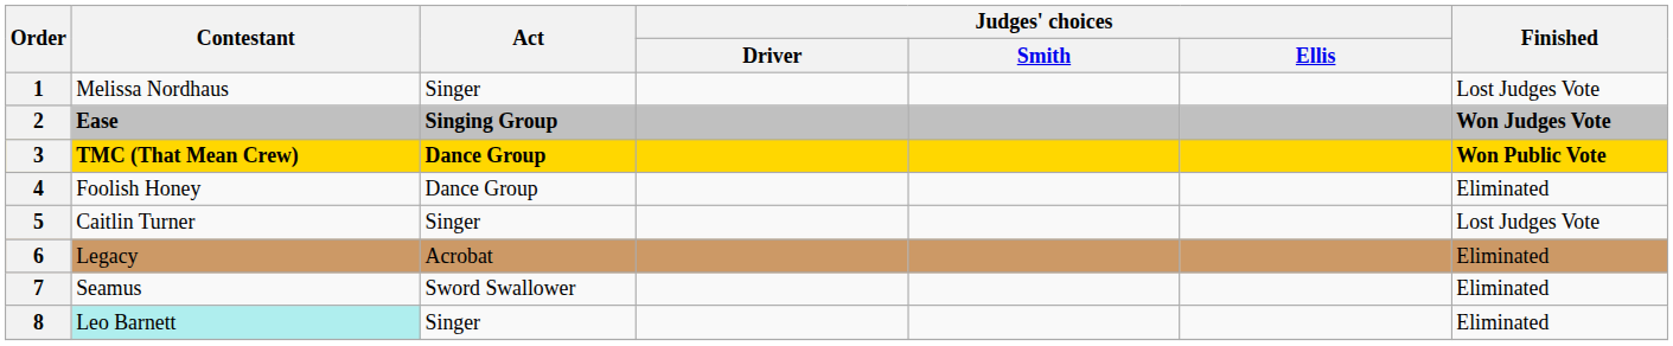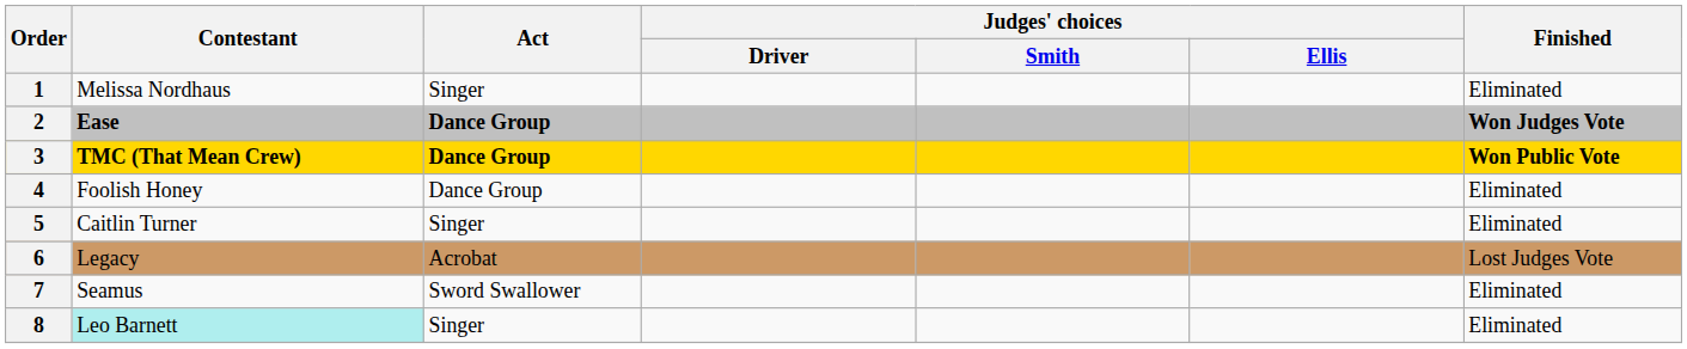1 | Finished: Lost Judges Vote -> Eliminated
2 | Act: Singing Group -> Dance Group
5 | Finished: Lost Judges Vote -> Eliminated
6 | Finished: Eliminated -> Lost Judges Vote
